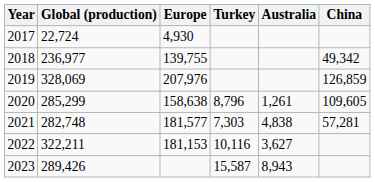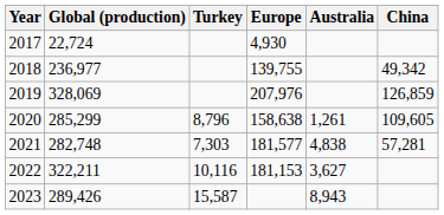columns swapped: Europe <-> Turkey
